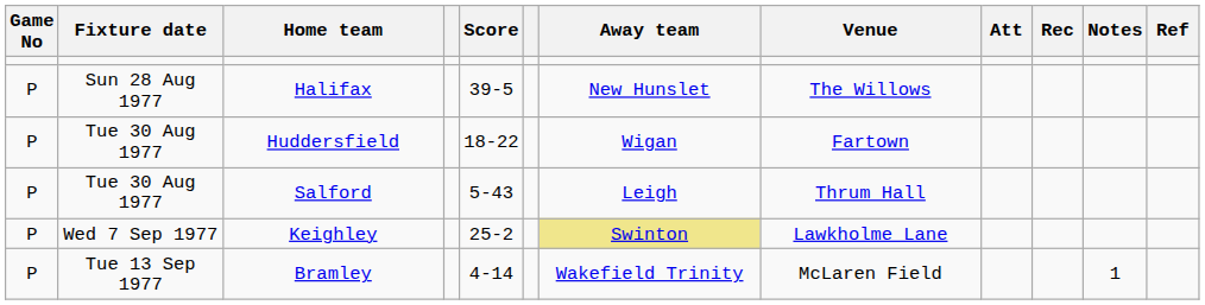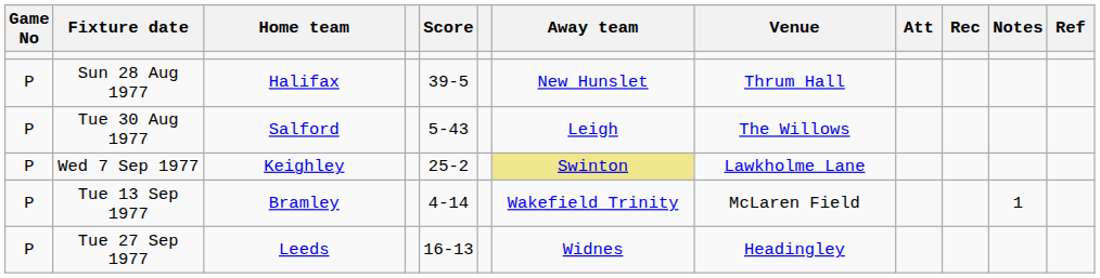Halifax | Venue: The Willows -> Thrum Hall
- row: P | Tue 30 Aug 1977 | Huddersfield | 18-22 | Wigan | Fartown
Salford | Venue: Thrum Hall -> The Willows
+ row: P | Tue 27 Sep 1977 | Leeds | 16-13 | Widnes | Headingley
